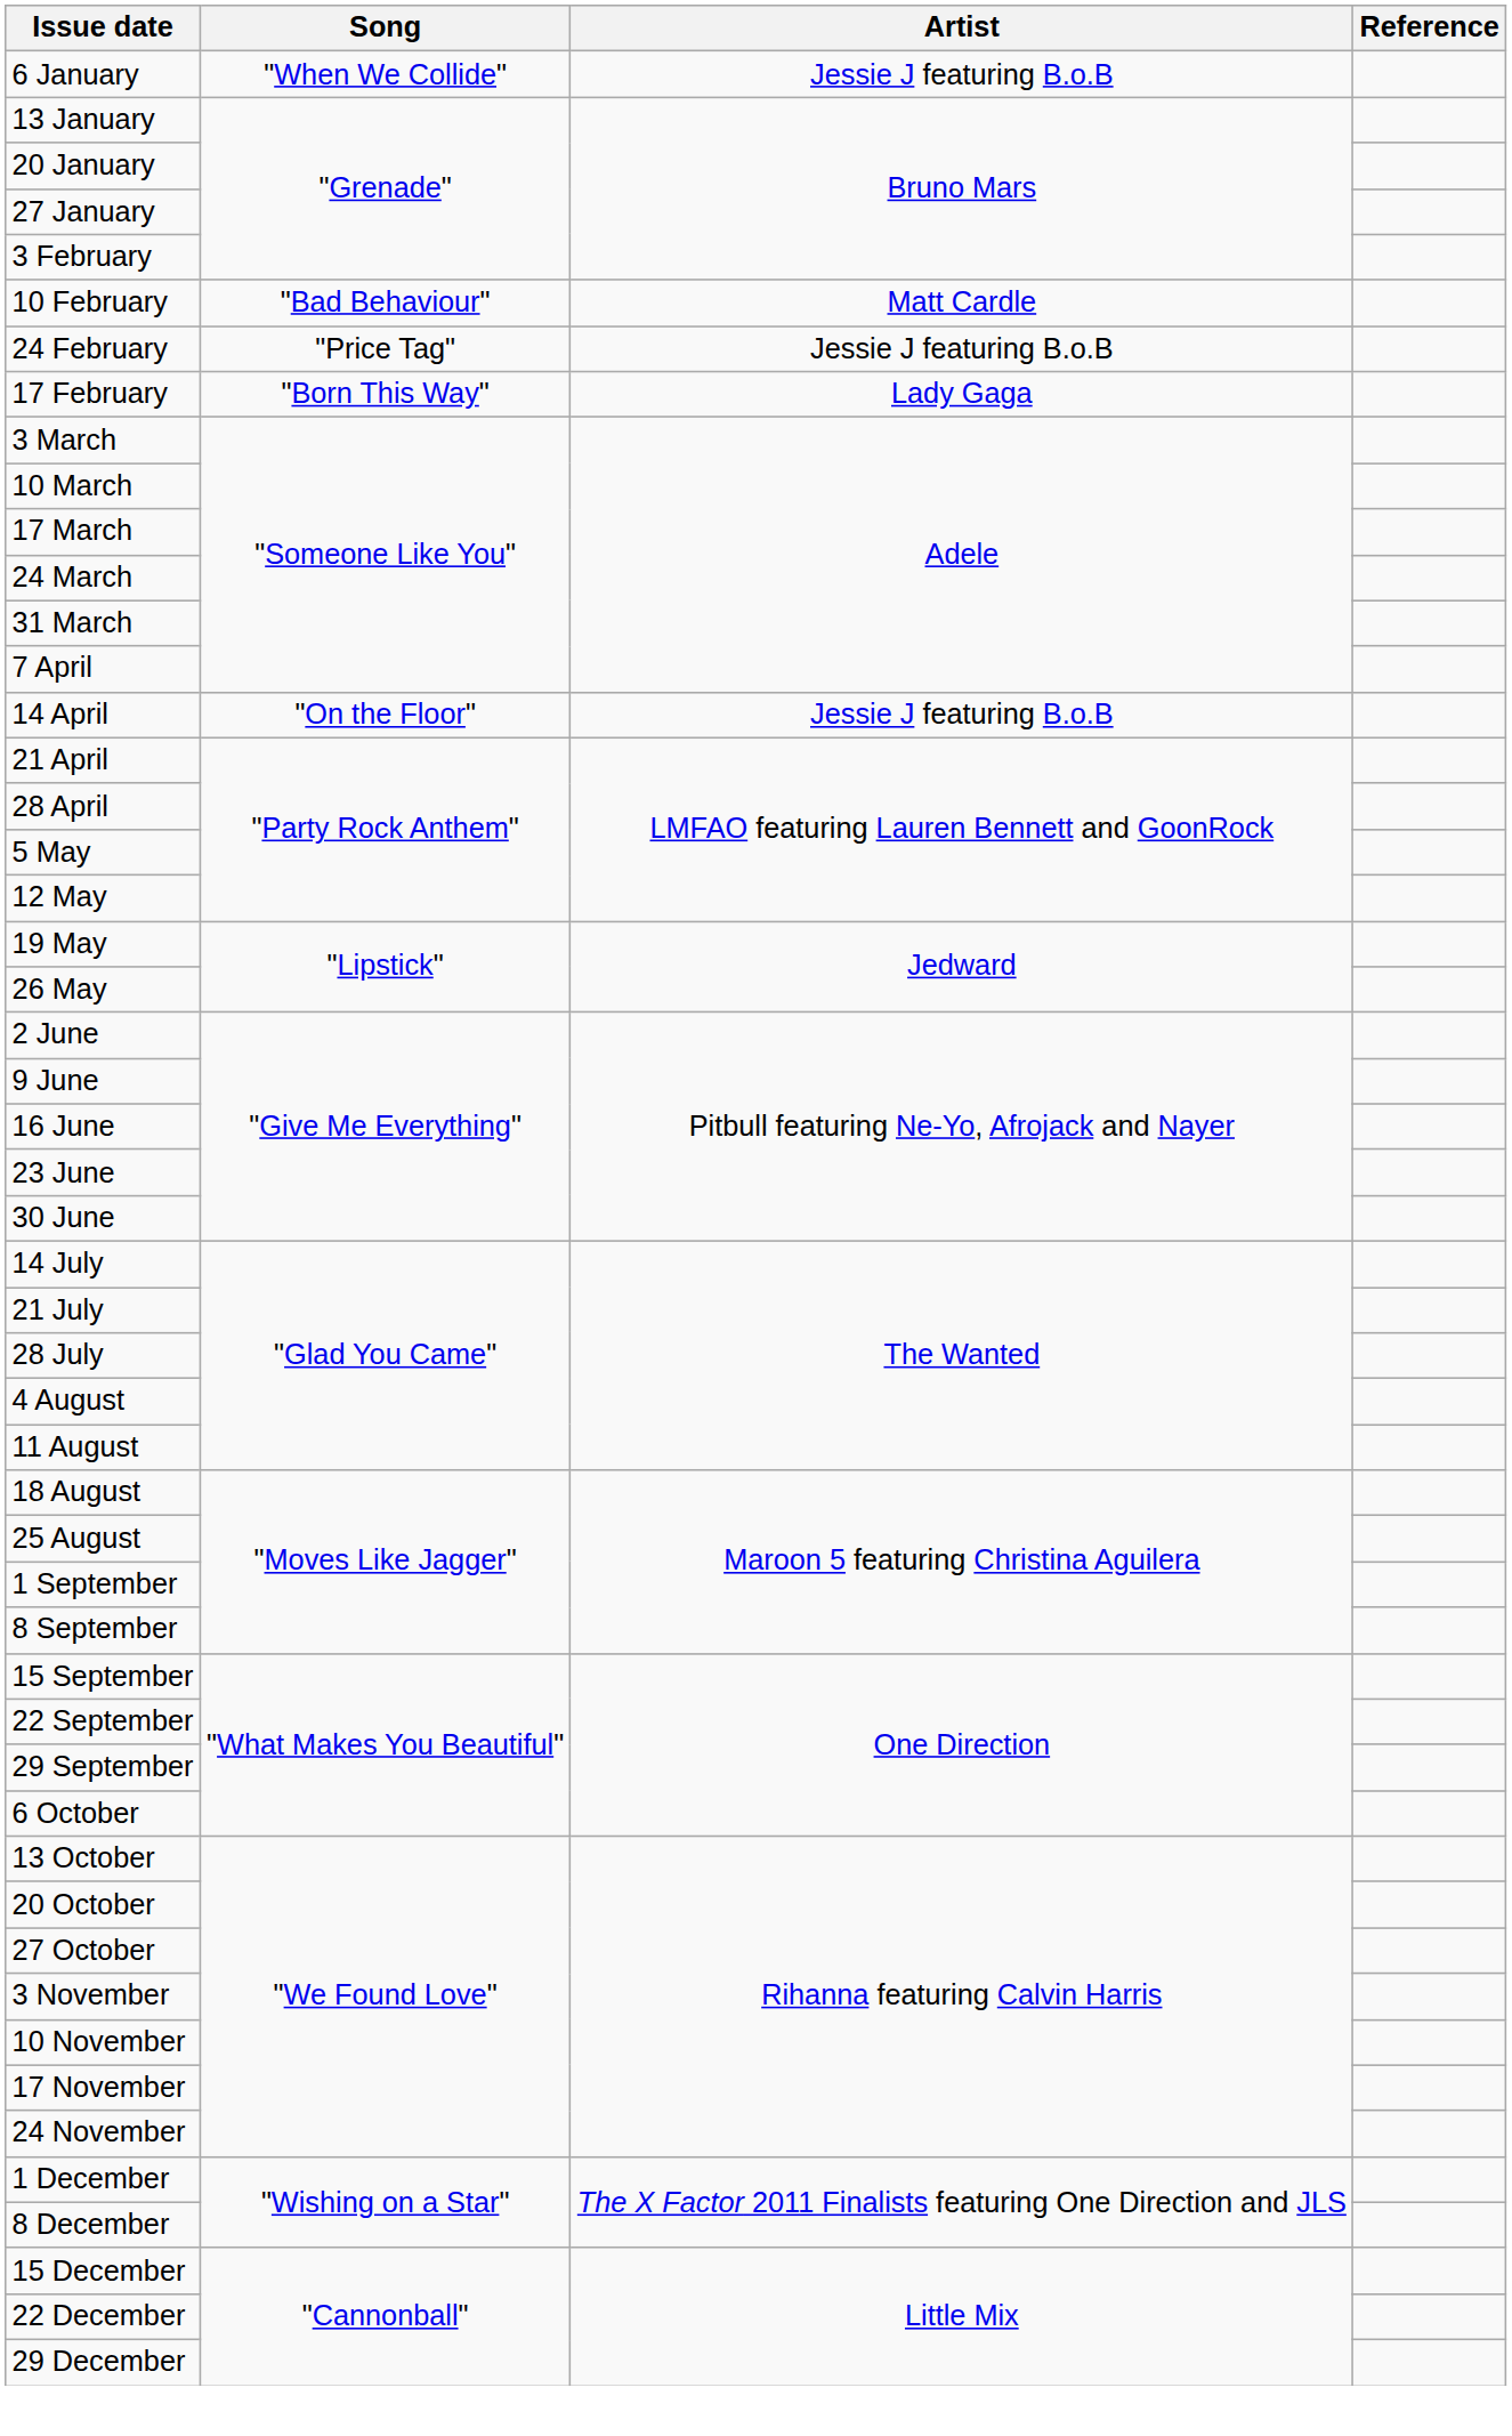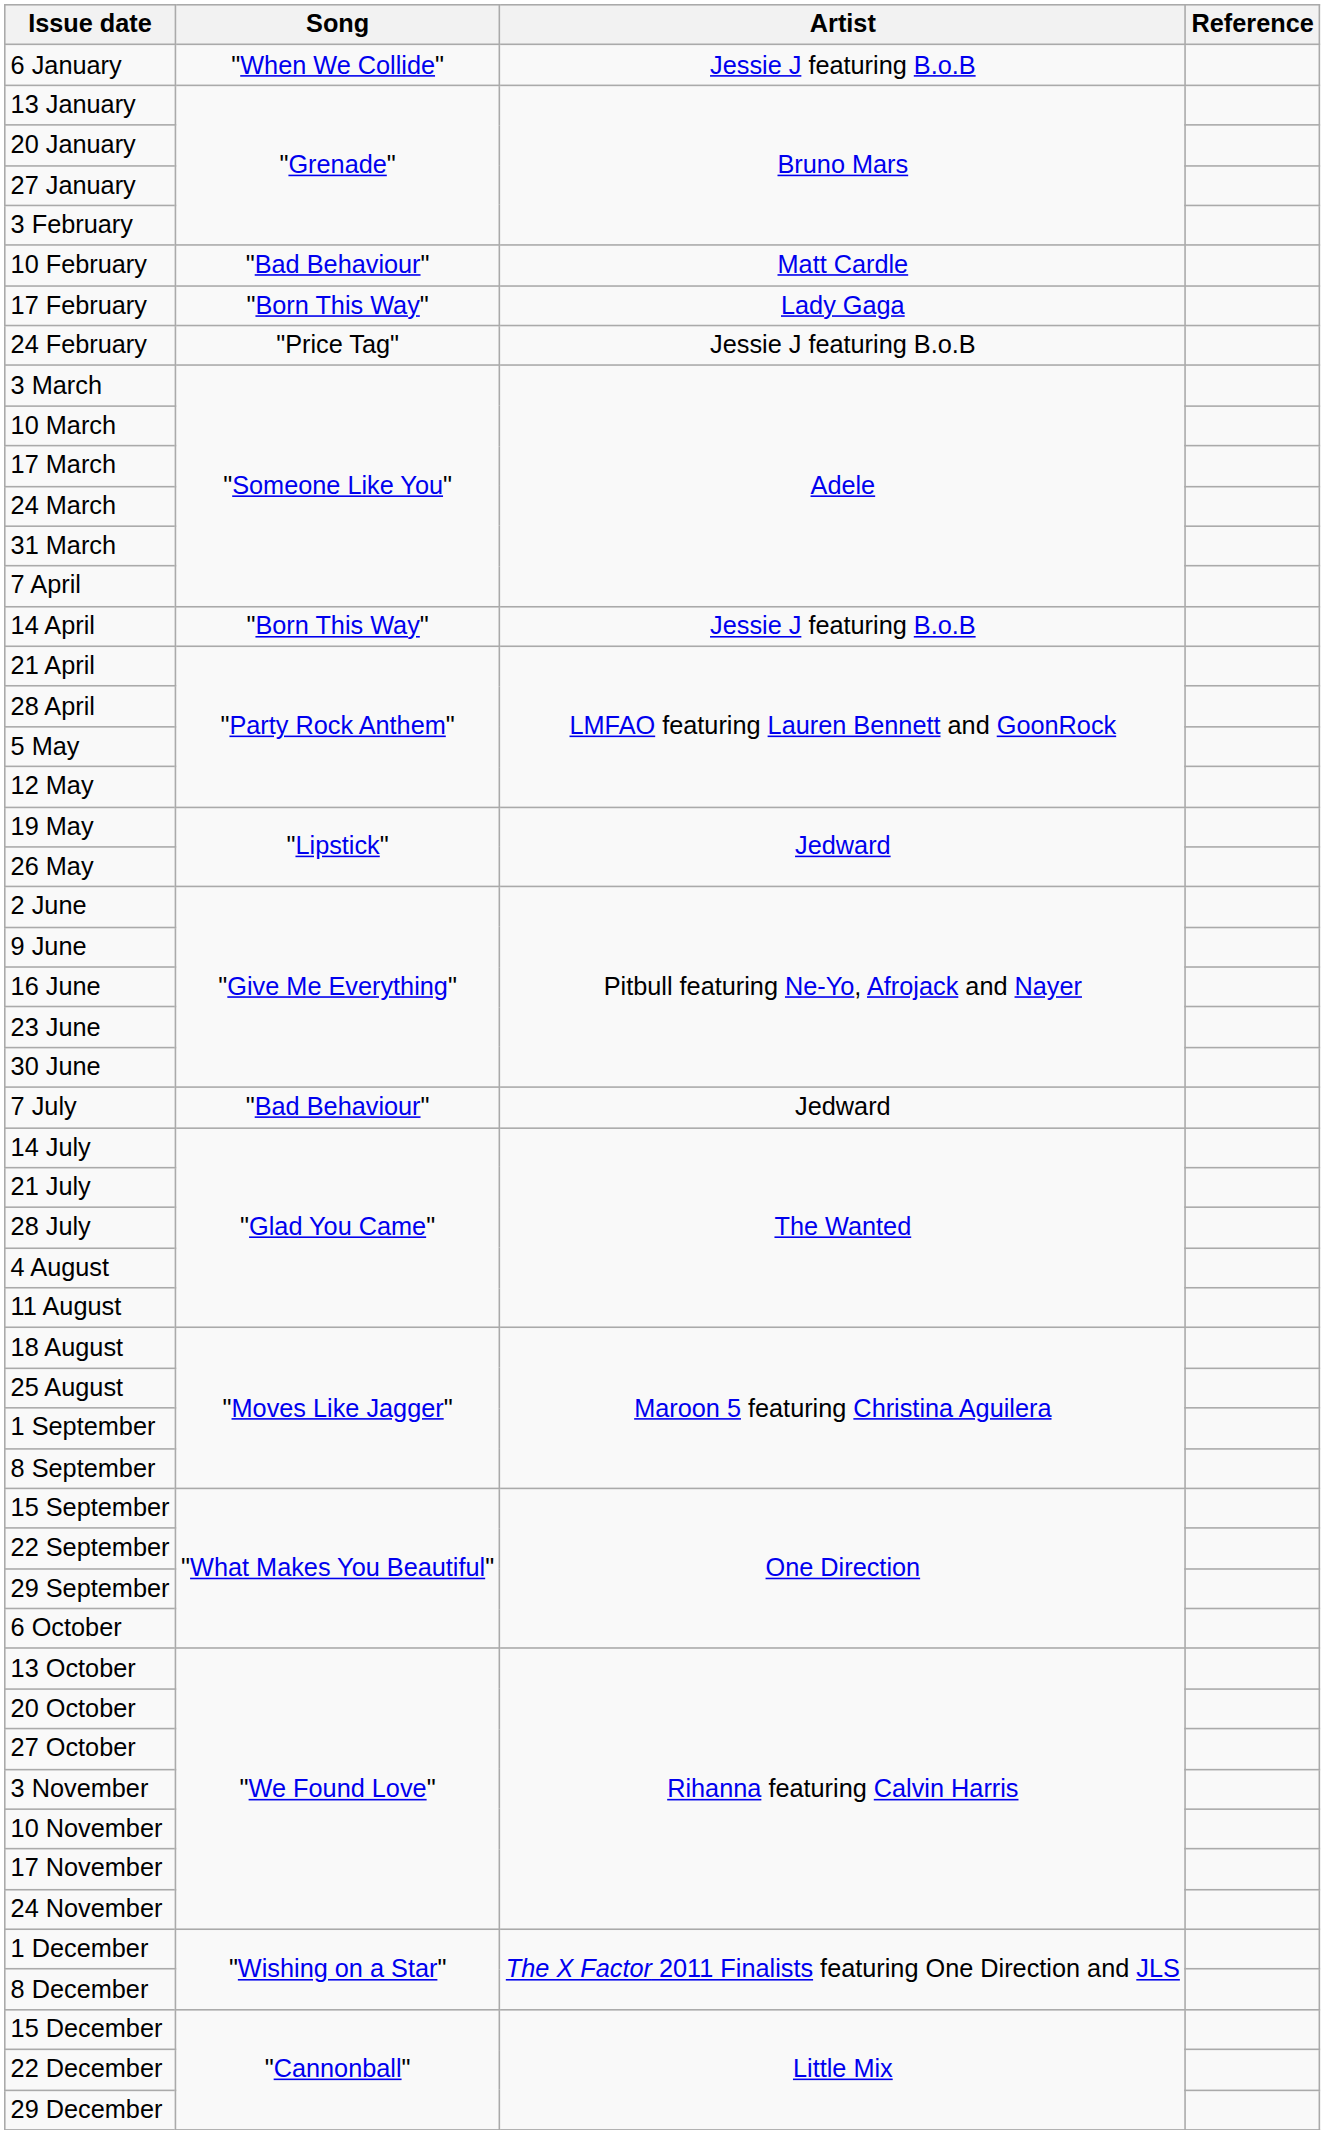rows swapped: 17 February <-> 24 February
14 April | Song: "On the Floor" -> "Born This Way"
+ row: 7 July | "Bad Behaviour" | Jedward
